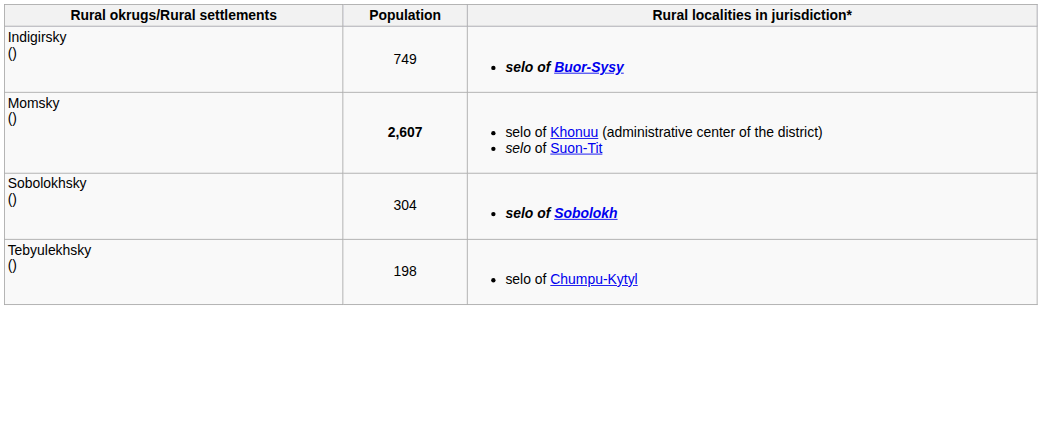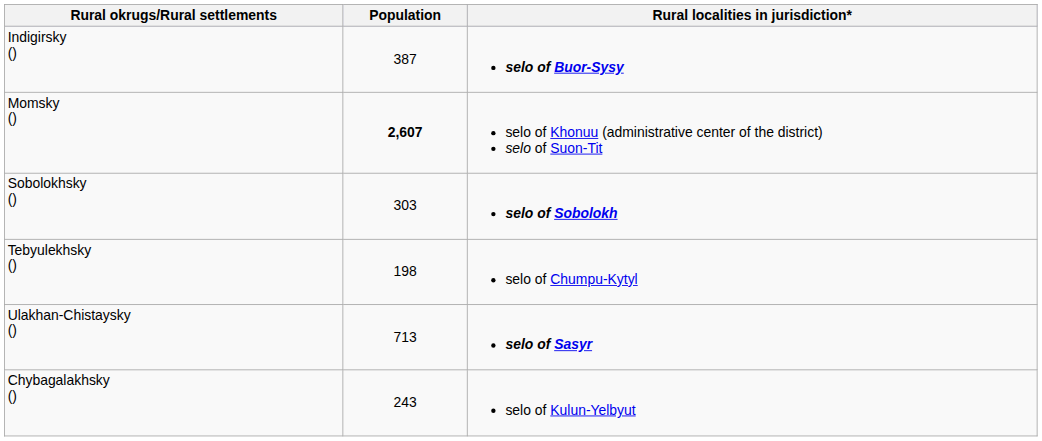Indigirsky () | Population: 749 -> 387
Sobolokhsky () | Population: 304 -> 303
+ row: Ulakhan-Chistaysky () | 713 | selo of Sasyr
+ row: Chybagalakhsky () | 243 | selo of Kulun-Yelbyut
